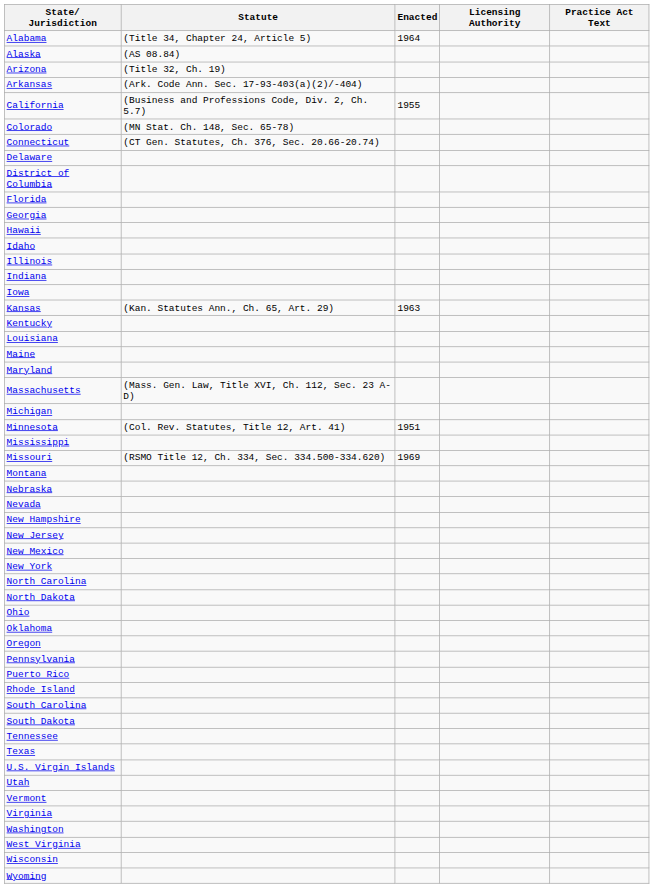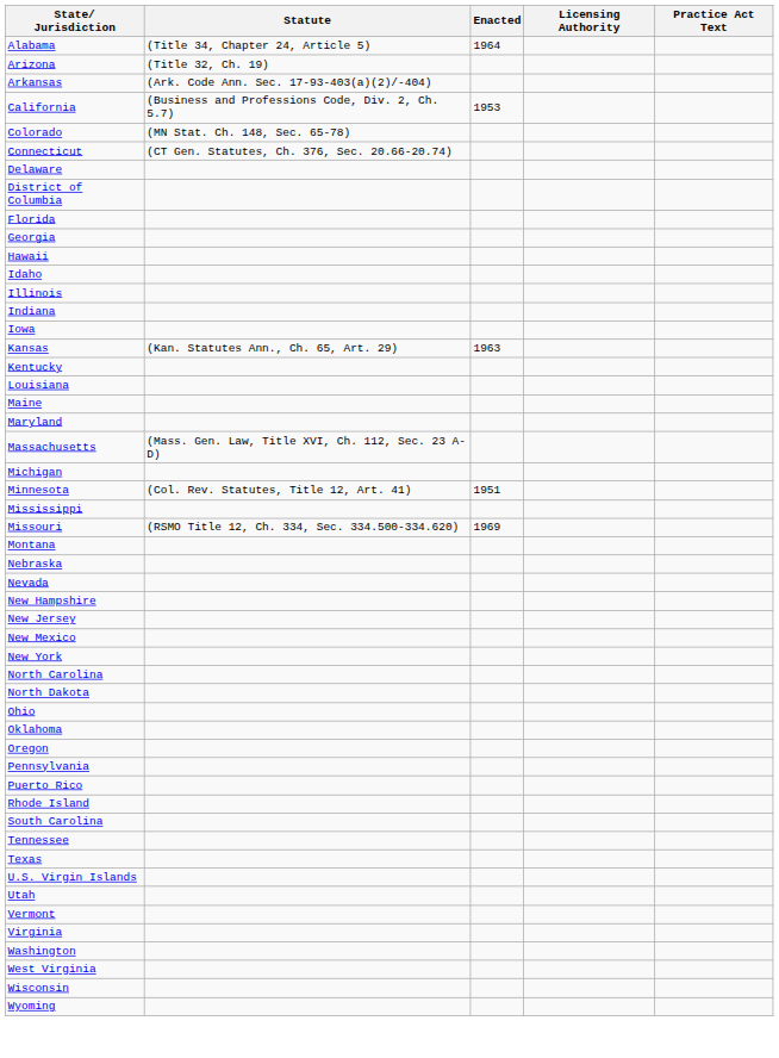- row: Alaska | (AS 08.84)
California | Enacted: 1955 -> 1953
- row: South Dakota
